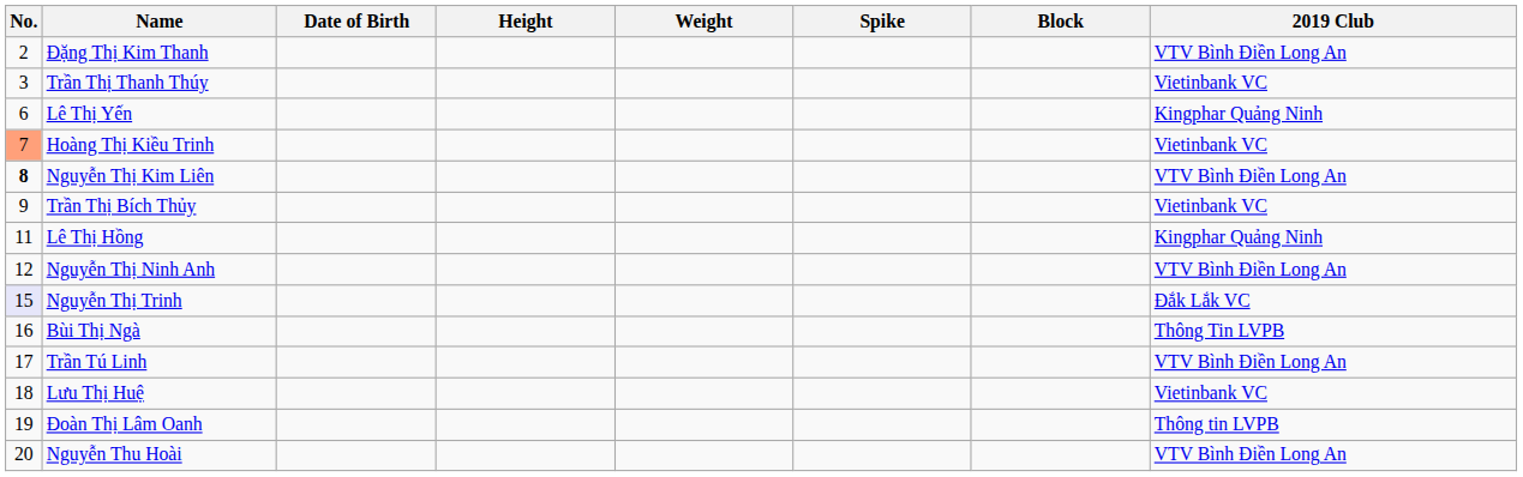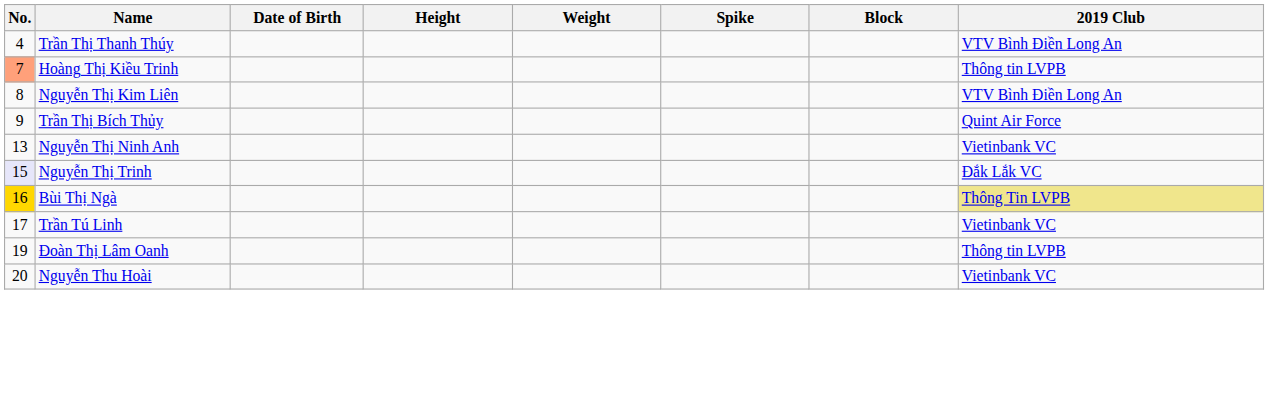- row: 2 | Đặng Thị Kim Thanh | VTV Bình Điền Long An
Trần Thị Thanh Thúy | No.: 3 -> 4
Trần Thị Thanh Thúy | 2019 Club: Vietinbank VC -> VTV Bình Điền Long An
- row: 6 | Lê Thị Yến | Kingphar Quảng Ninh
Hoàng Thị Kiều Trinh | 2019 Club: Vietinbank VC -> Thông tin LVPB
Nguyễn Thị Kim Liên | No.: bold -> normal
Trần Thị Bích Thủy | 2019 Club: Vietinbank VC -> Quint Air Force
- row: 11 | Lê Thị Hồng | Kingphar Quảng Ninh
Nguyễn Thị Ninh Anh | No.: 12 -> 13
Nguyễn Thị Ninh Anh | 2019 Club: VTV Bình Điền Long An -> Vietinbank VC
Bùi Thị Ngà | No.: no background -> gold background
Bùi Thị Ngà | 2019 Club: no background -> khaki background
Trần Tú Linh | 2019 Club: VTV Bình Điền Long An -> Vietinbank VC
- row: 18 | Lưu Thị Huệ | Vietinbank VC
Nguyễn Thu Hoài | 2019 Club: VTV Bình Điền Long An -> Vietinbank VC
